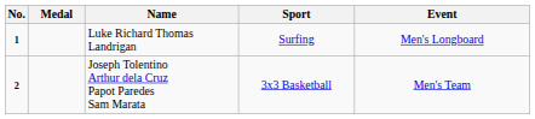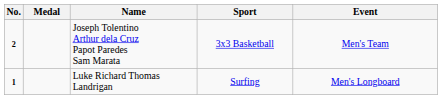rows swapped: Luke Richard Thomas Landrigan <-> Joseph Tolentino Arthur dela Cruz Papot Paredes Sam Marata
